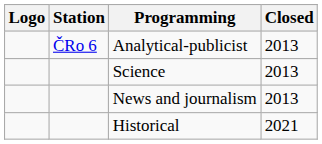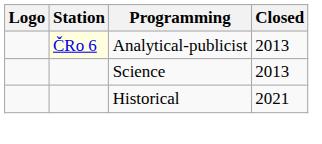Analytical-publicist | Station: no background -> lightyellow background
- row: News and journalism | 2013
